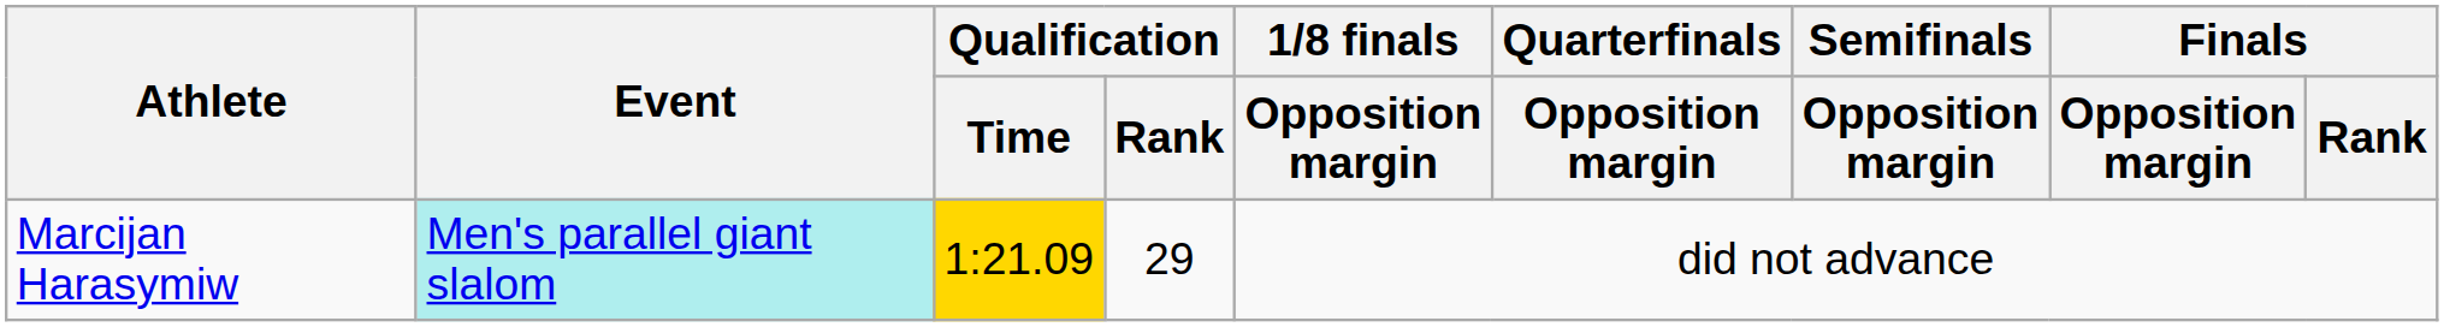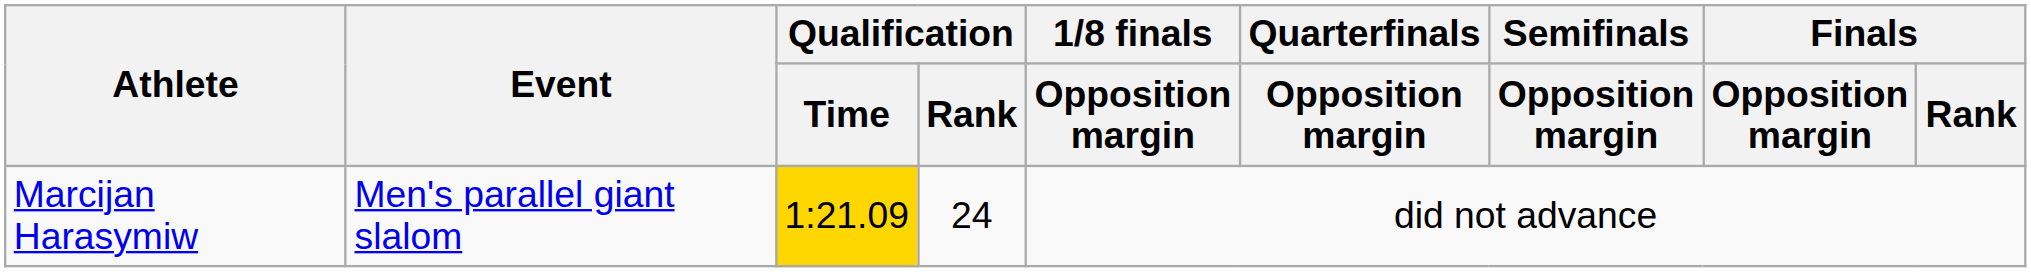Marcijan Harasymiw | Event: paleturquoise background -> no background
Marcijan Harasymiw | Qualification / Rank: 29 -> 24
